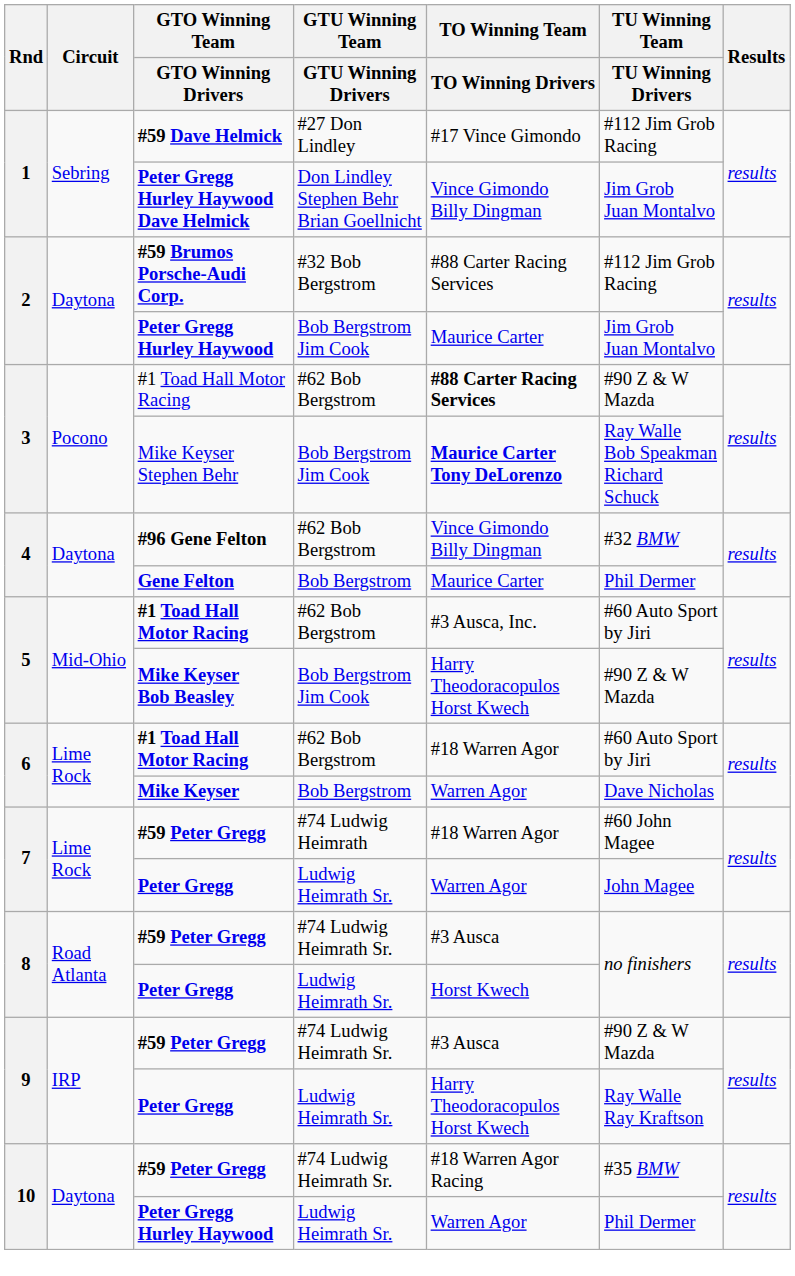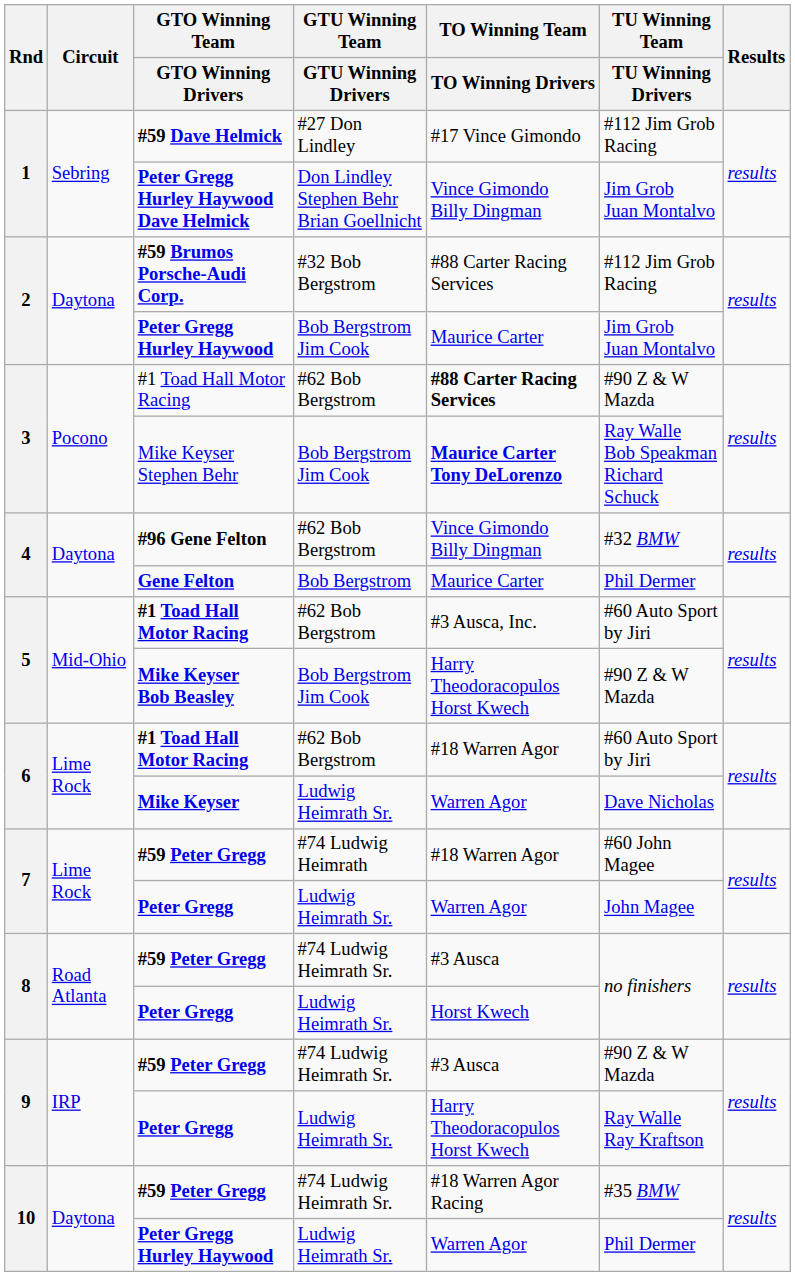Mike Keyser | GTU Winning Team / GTU Winning Drivers: Bob Bergstrom -> Ludwig Heimrath Sr.
